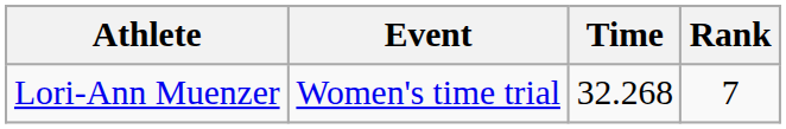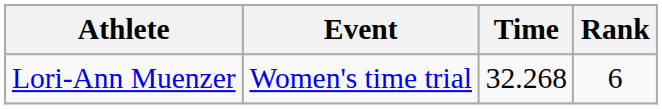Lori-Ann Muenzer | Rank: 7 -> 6
